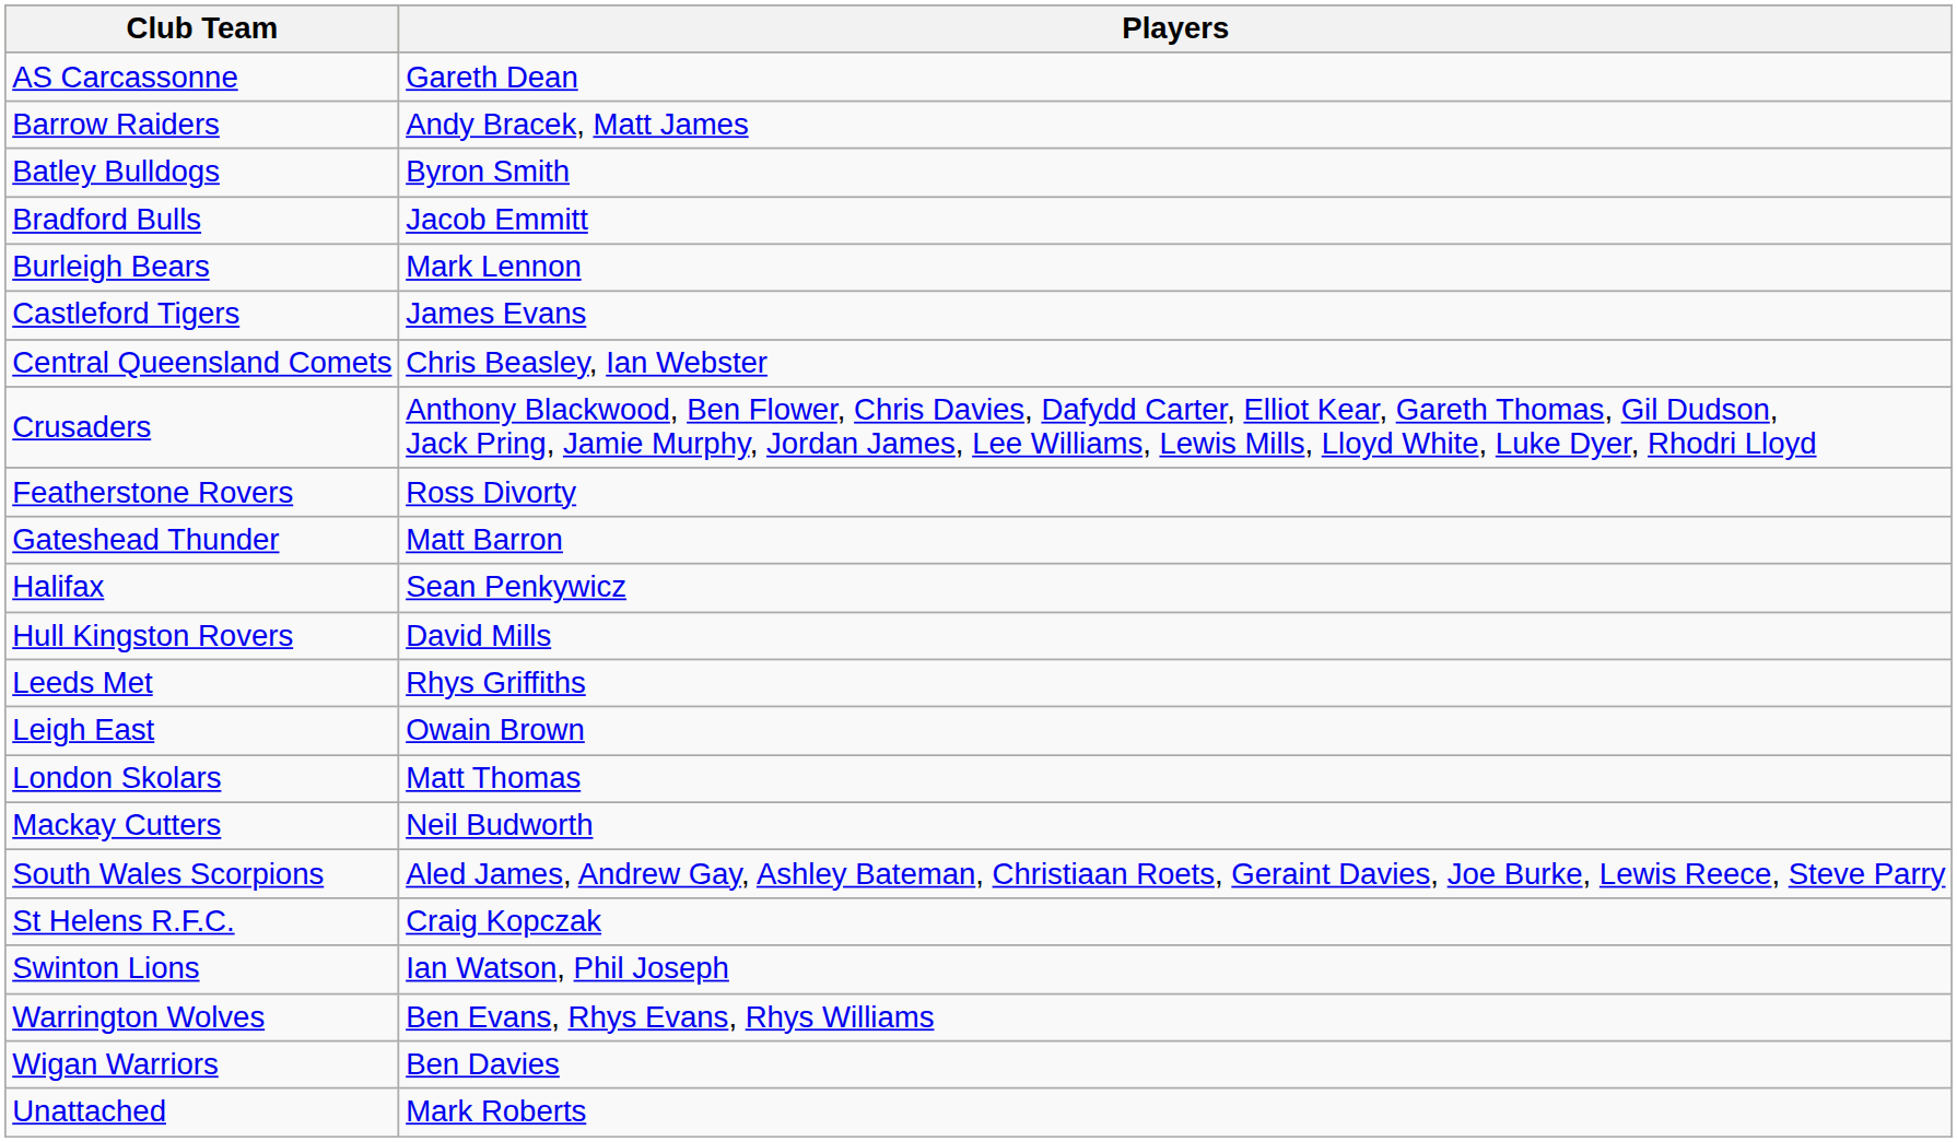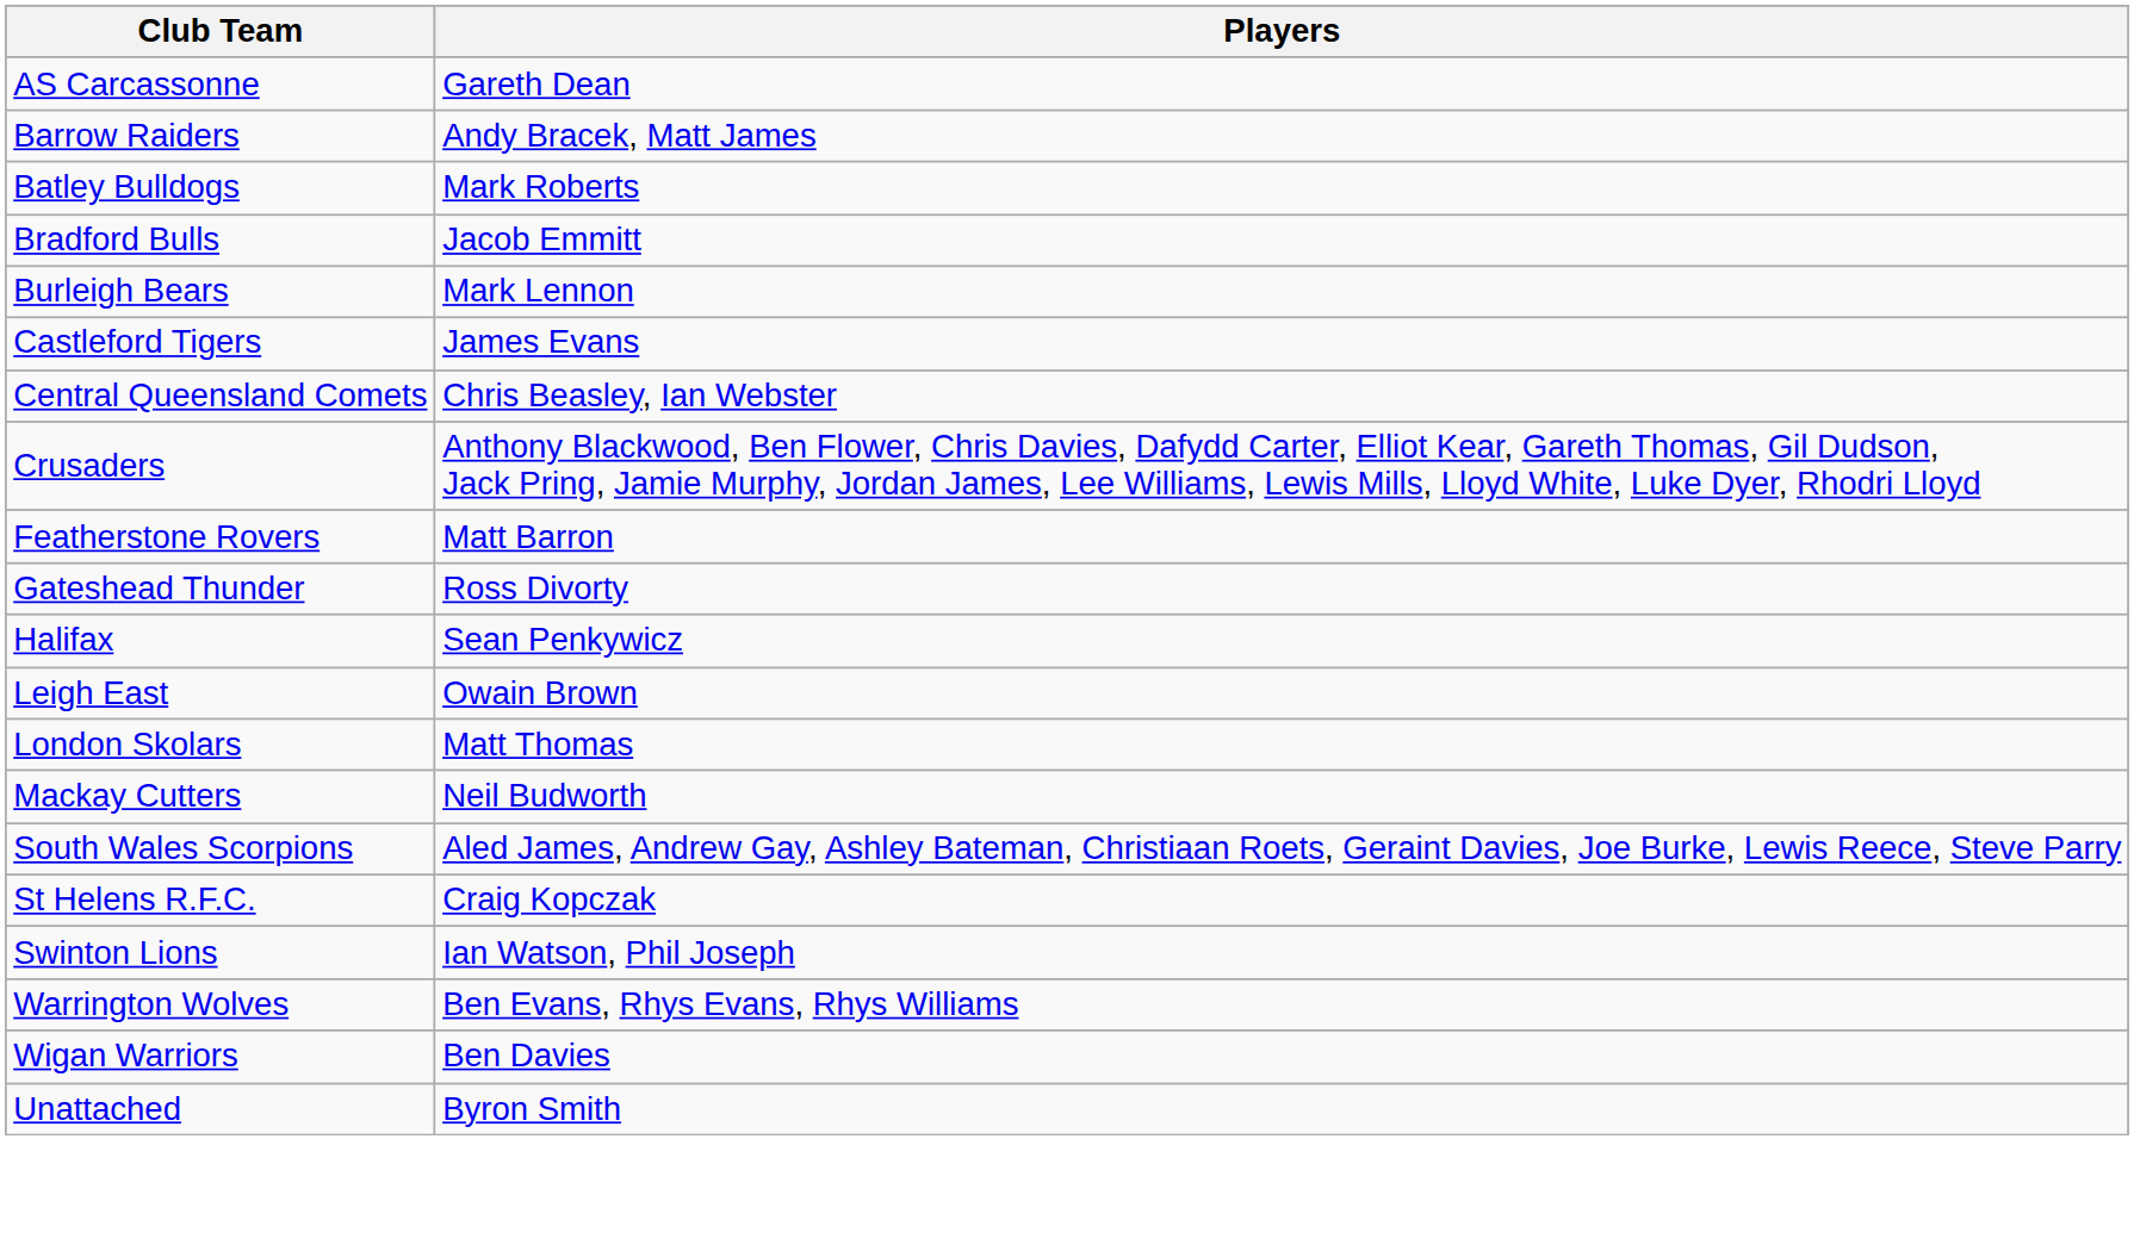Batley Bulldogs | Players: Byron Smith -> Mark Roberts
Featherstone Rovers | Players: Ross Divorty -> Matt Barron
Gateshead Thunder | Players: Matt Barron -> Ross Divorty
- row: Hull Kingston Rovers | David Mills
- row: Leeds Met | Rhys Griffiths
Unattached | Players: Mark Roberts -> Byron Smith
